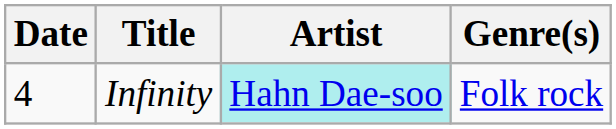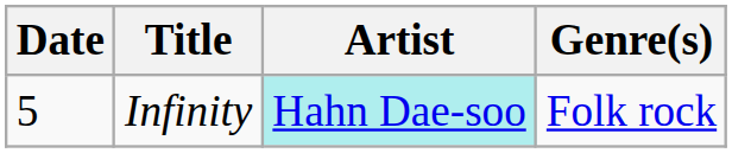Infinity | Date: 4 -> 5
